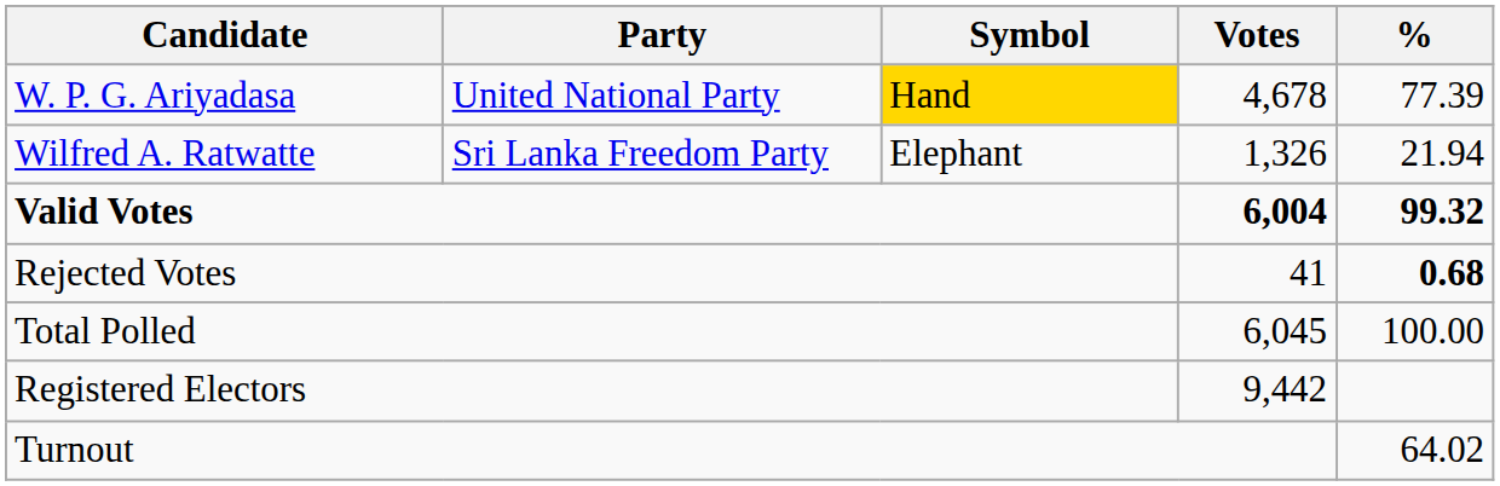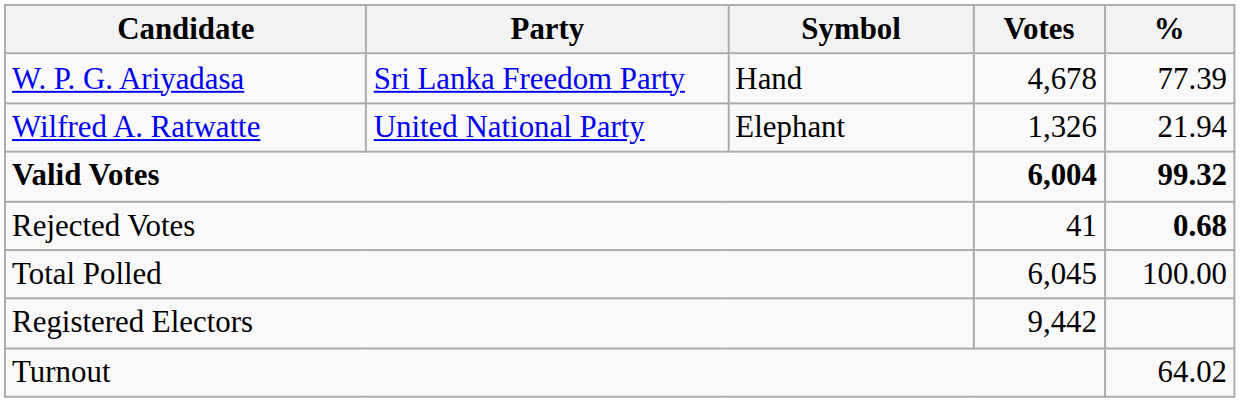W. P. G. Ariyadasa | Party: United National Party -> Sri Lanka Freedom Party
W. P. G. Ariyadasa | Symbol: gold background -> no background
Wilfred A. Ratwatte | Party: Sri Lanka Freedom Party -> United National Party
